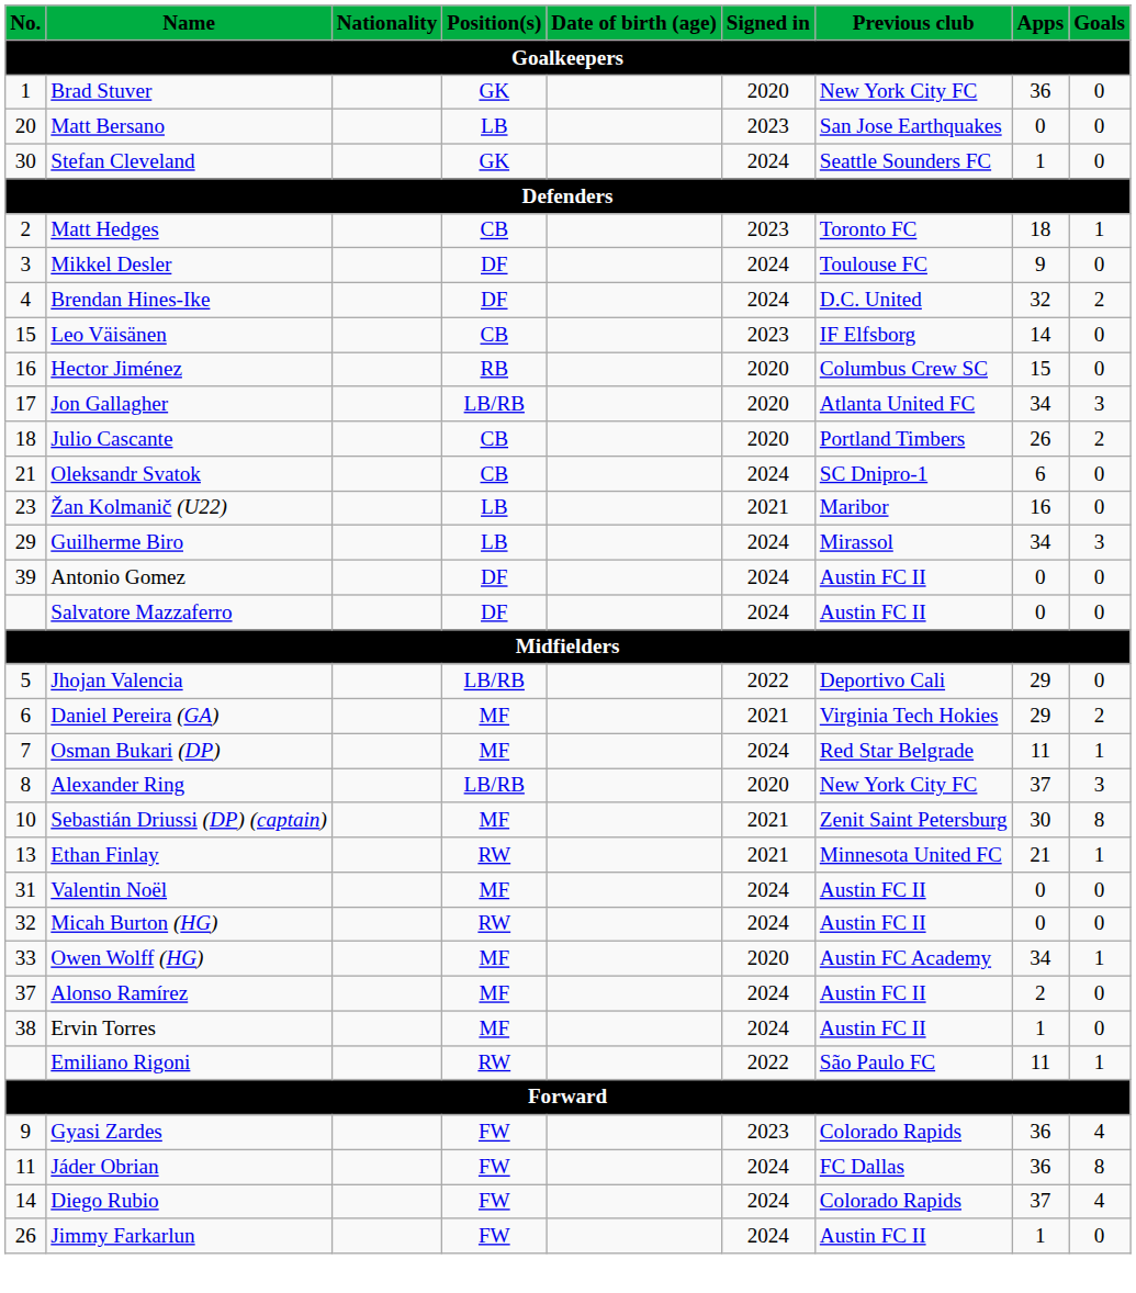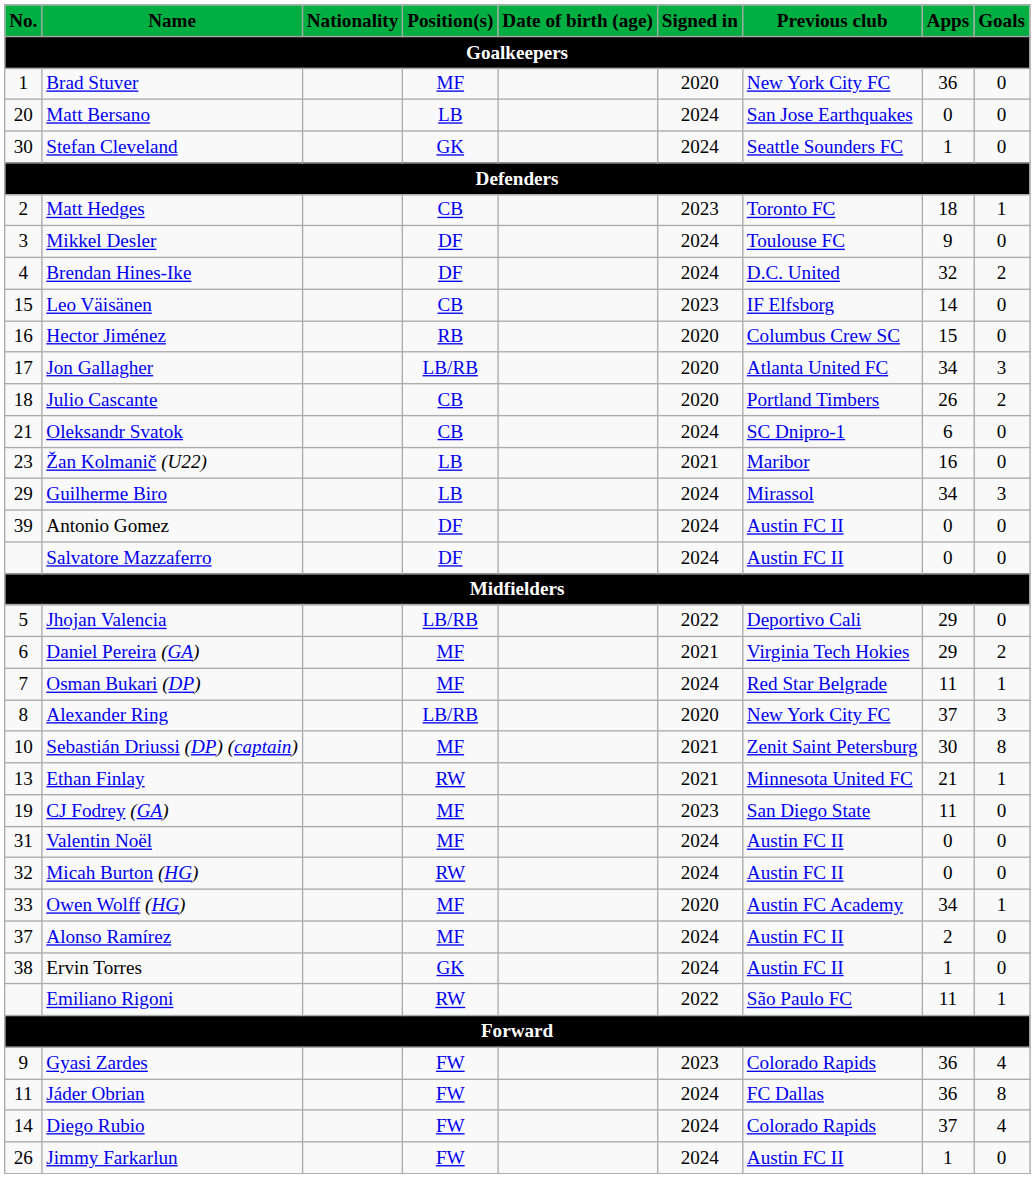Brad Stuver | Position(s): GK -> MF
Matt Bersano | Signed in: 2023 -> 2024
+ row: 19 | CJ Fodrey (GA) | MF | 2023 | San Diego State | 11 | 0
Ervin Torres | Position(s): MF -> GK
